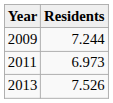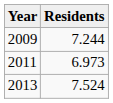2013 | Residents: 7.526 -> 7.524
